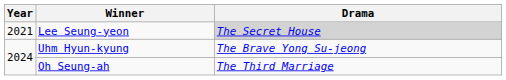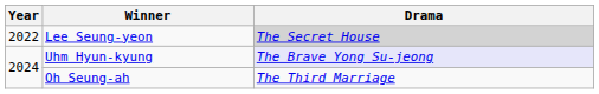Lee Seung-yeon | Year: 2021 -> 2022
Uhm Hyun-kyung | Drama: no background -> lavender background
